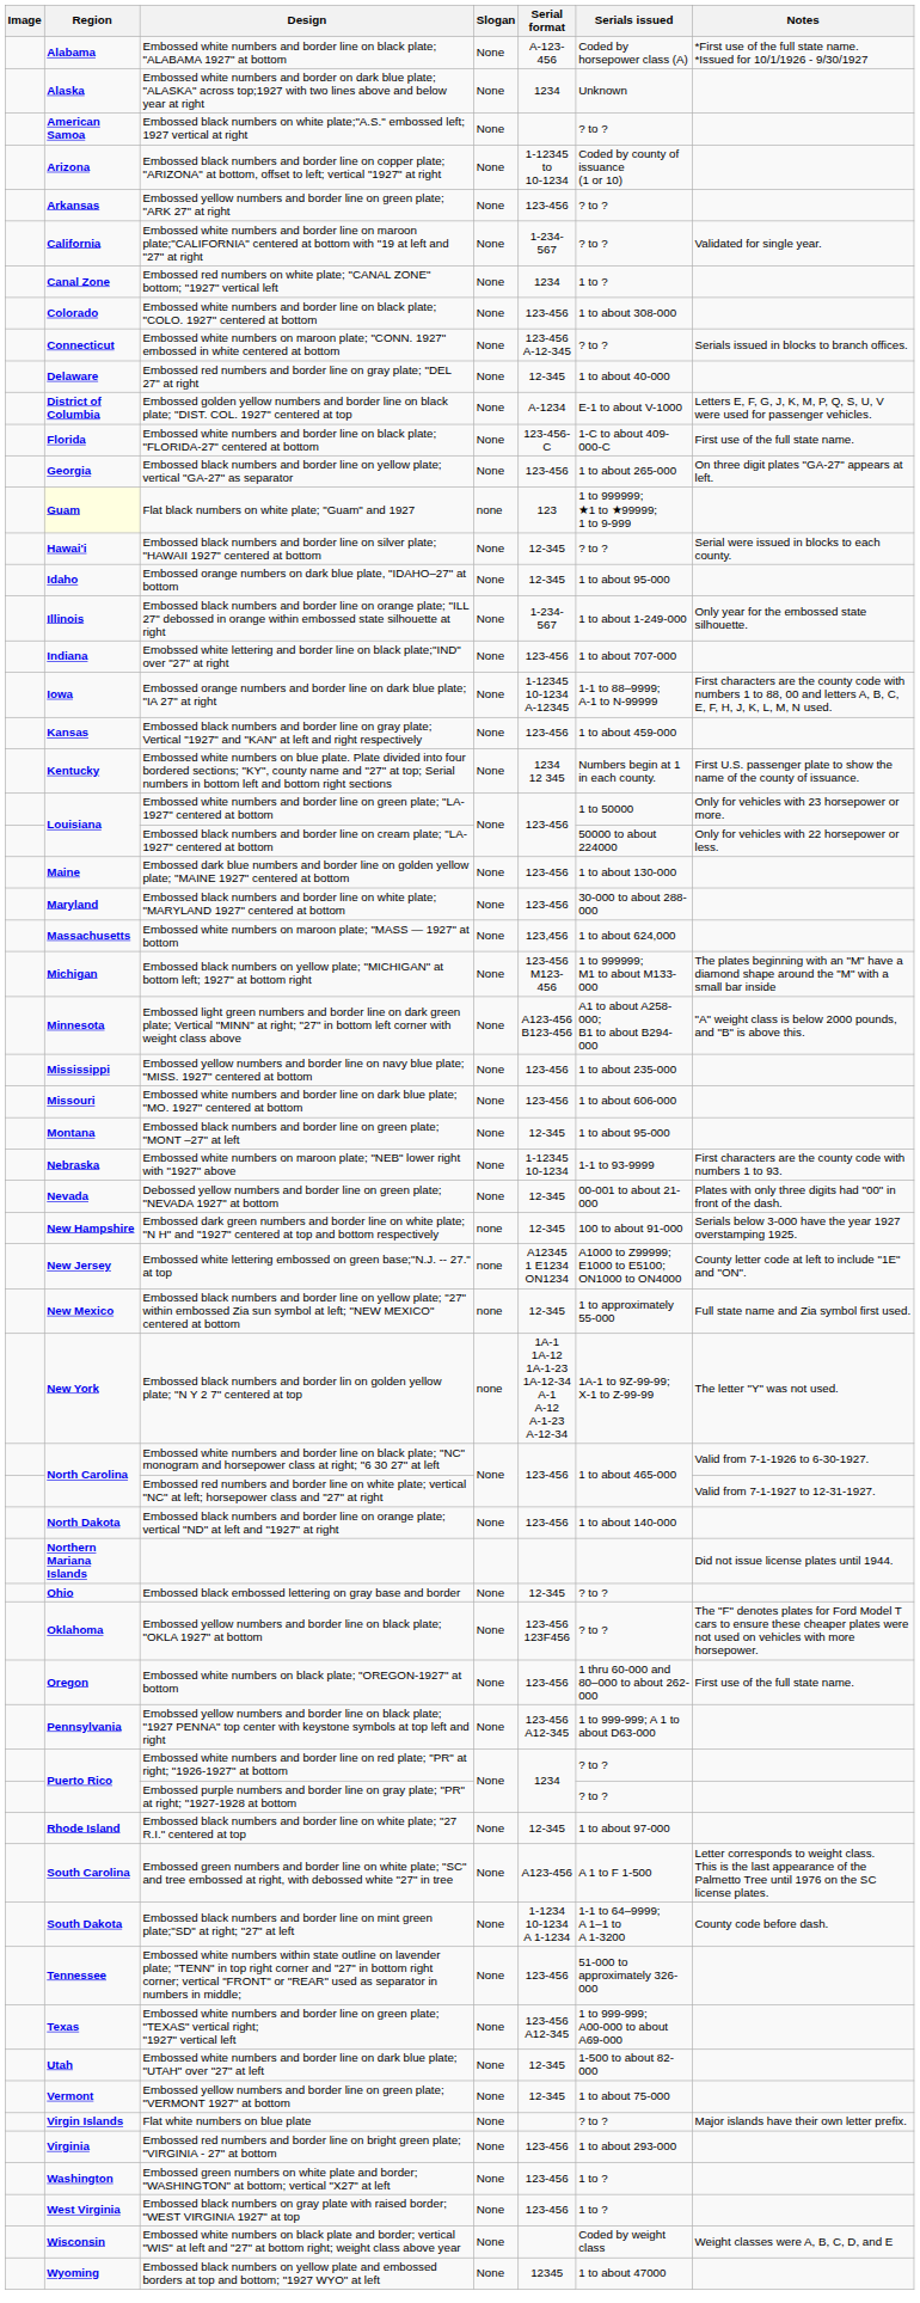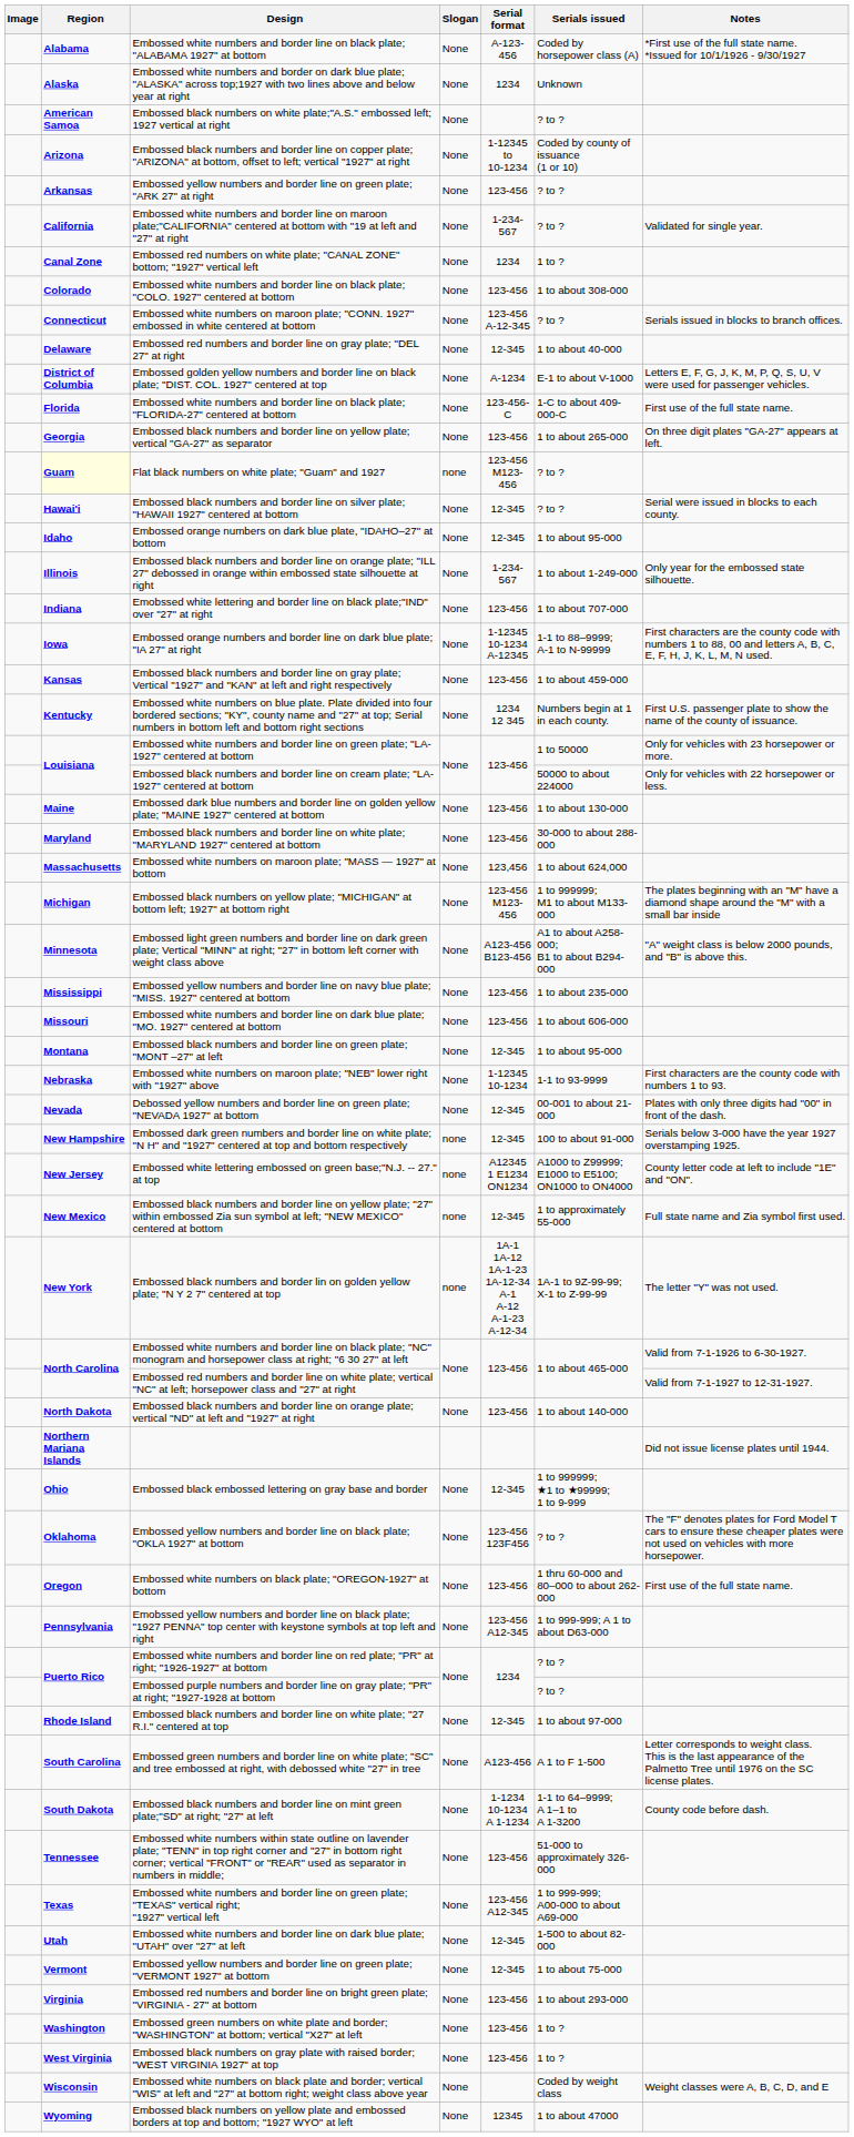Flat black numbers on white plate; "Guam" and 1927 | Serial format: 123 -> 123-456 M123-456
Flat black numbers on white plate; "Guam" and 1927 | Serials issued: 1 to 999999; ★1 to ★99999; 1 to 9-999 -> ? to ?
Embossed black embossed lettering on gray base and border | Serials issued: ? to ? -> 1 to 999999; ★1 to ★99999; 1 to 9-999
- row: Virgin Islands | Flat white numbers on blue plate | None | ? to ? | Major islands have their own letter prefix.
